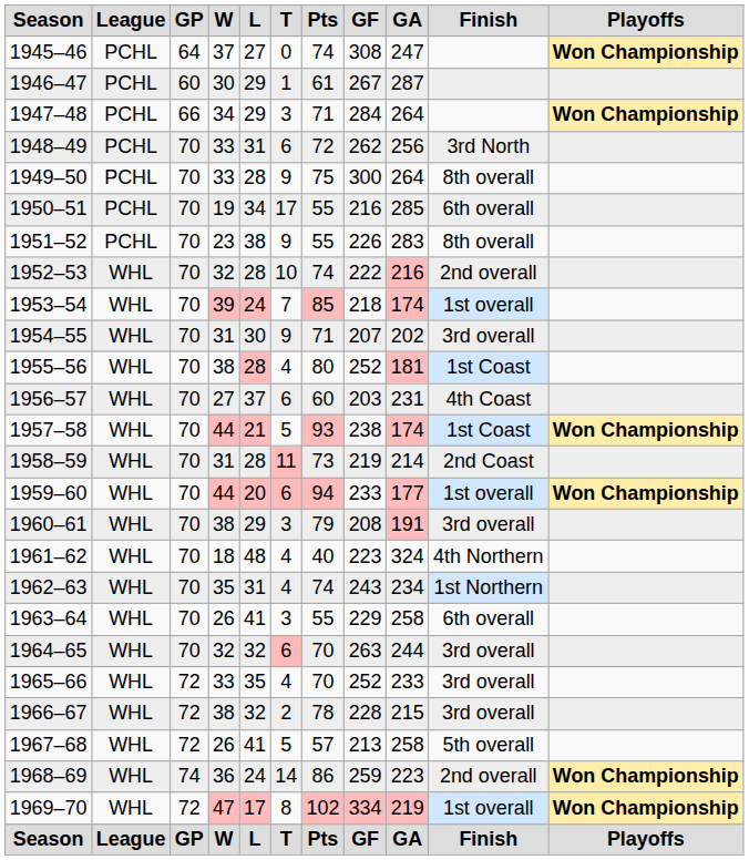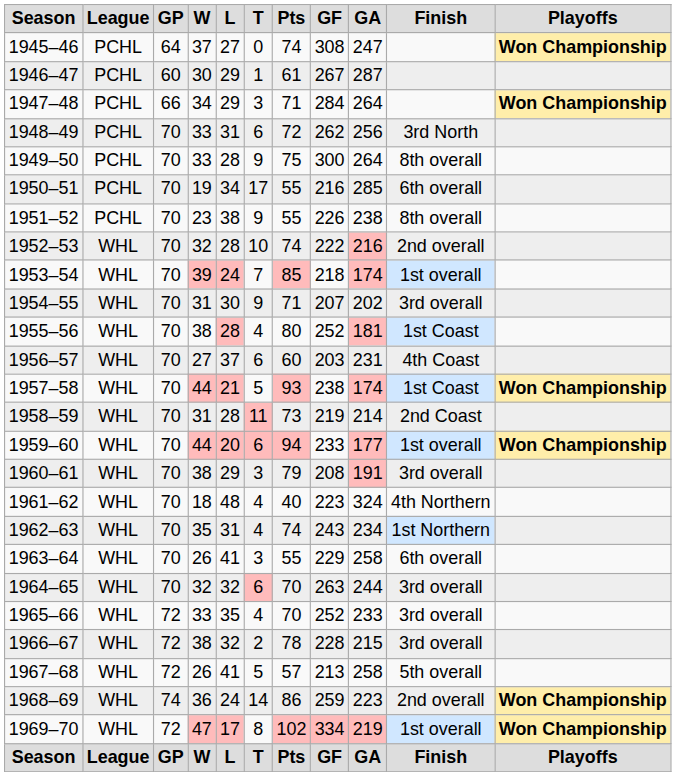1951–52 | GA: 283 -> 238
